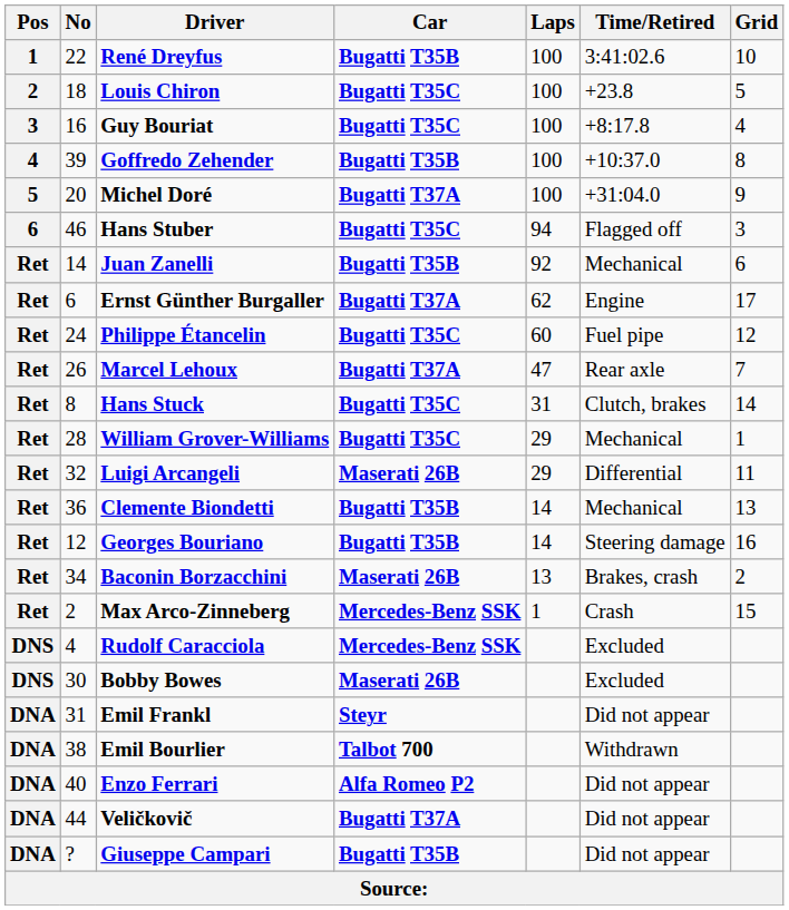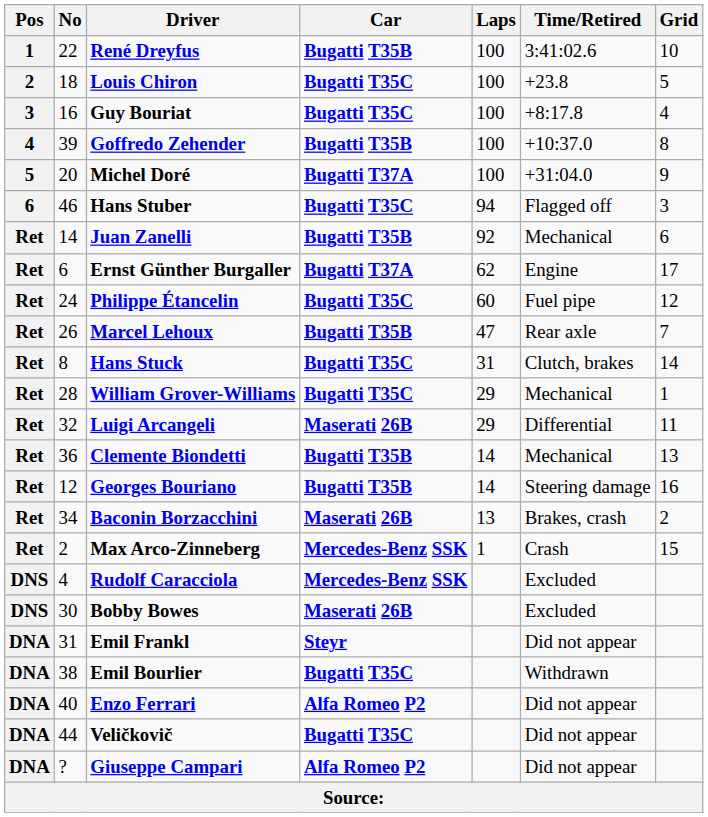Marcel Lehoux | Car: Bugatti T37A -> Bugatti T35B
Emil Bourlier | Car: Talbot 700 -> Bugatti T35C
Veličkovič | Car: Bugatti T37A -> Bugatti T35C
Giuseppe Campari | Car: Bugatti T35B -> Alfa Romeo P2
